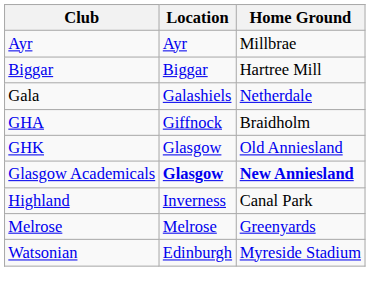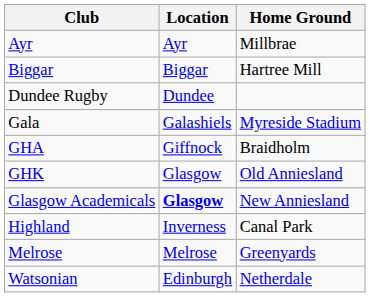+ row: Dundee Rugby | Dundee
Gala | Home Ground: Netherdale -> Myreside Stadium
Glasgow Academicals | Home Ground: bold -> normal
Watsonian | Home Ground: Myreside Stadium -> Netherdale
